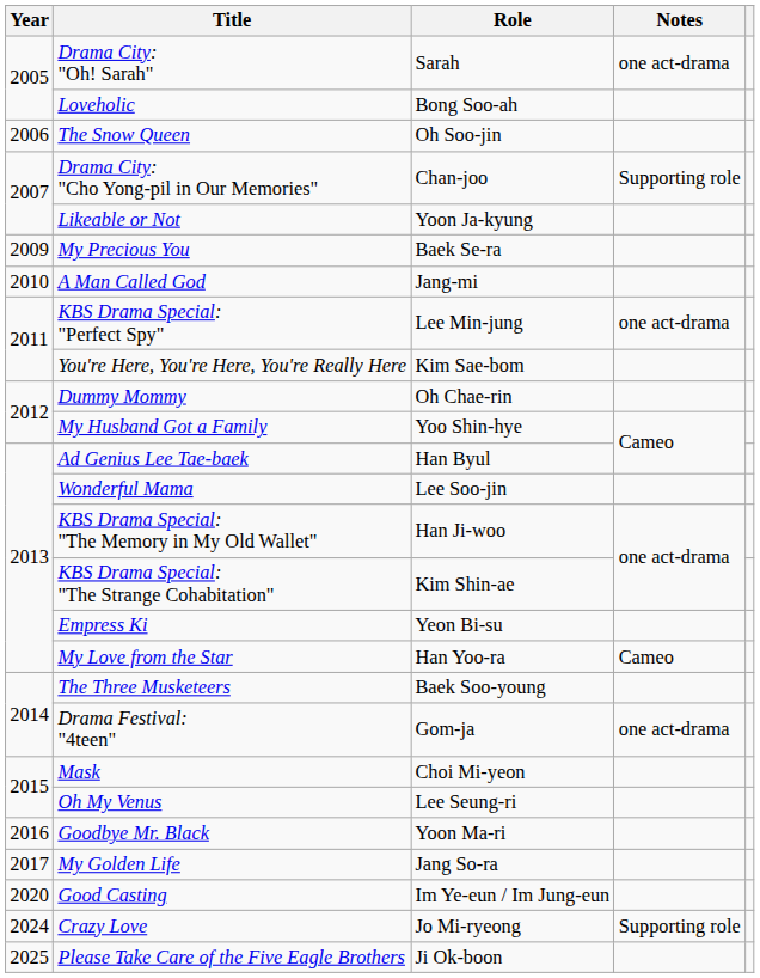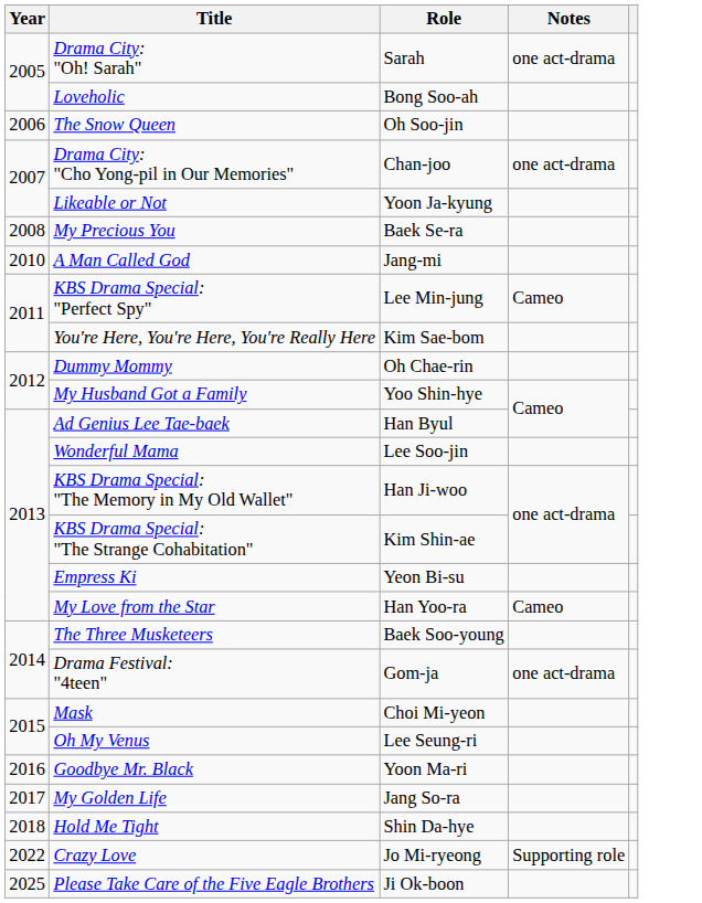Drama City: "Cho Yong-pil in Our Memories" | Notes: Supporting role -> one act-drama
My Precious You | Year: 2009 -> 2008
KBS Drama Special: "Perfect Spy" | Notes: one act-drama -> Cameo
+ row: 2018 | Hold Me Tight | Shin Da-hye
- row: 2020 | Good Casting | Im Ye-eun / Im Jung-eun
Crazy Love | Year: 2024 -> 2022
